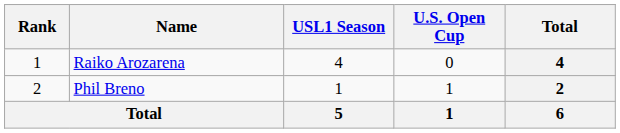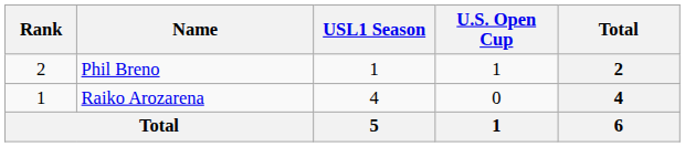rows swapped: Raiko Arozarena <-> Phil Breno
